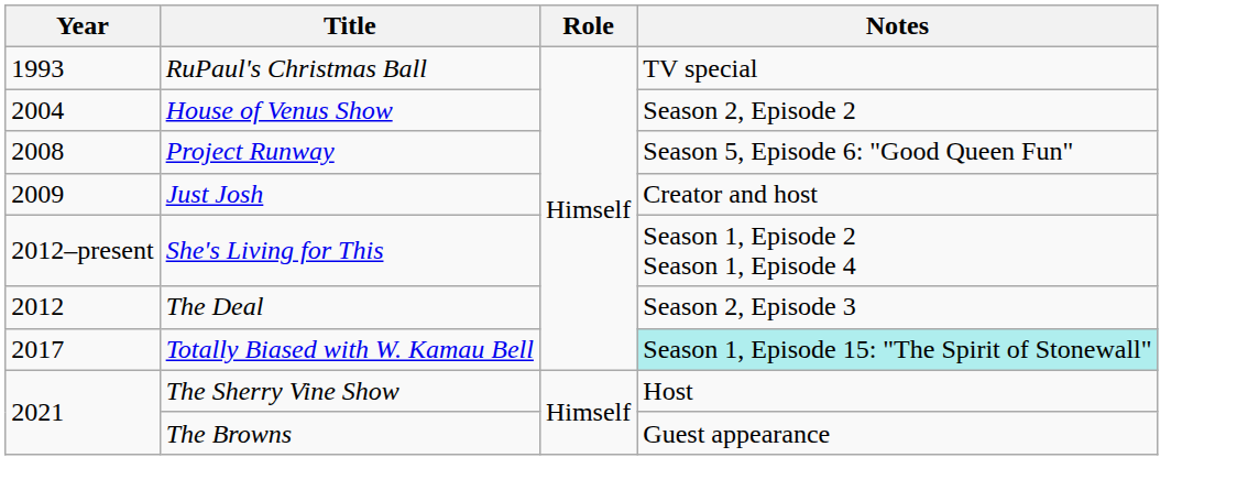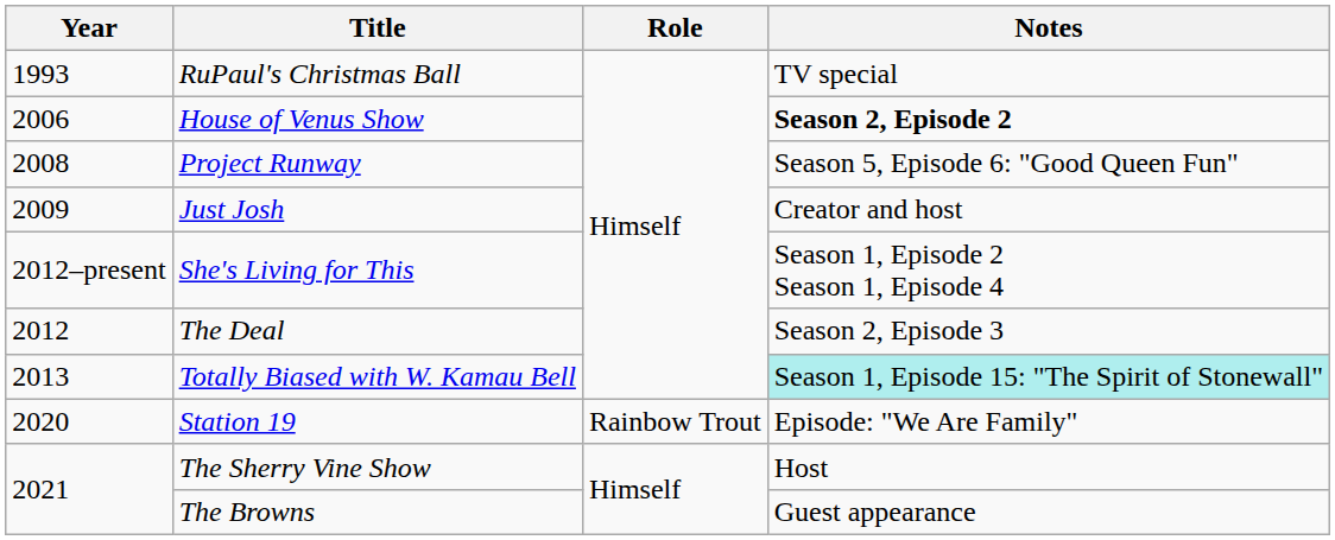House of Venus Show | Year: 2004 -> 2006
House of Venus Show | Notes: normal -> bold
Totally Biased with W. Kamau Bell | Year: 2017 -> 2013
+ row: 2020 | Station 19 | Rainbow Trout | Episode: "We Are Family"
